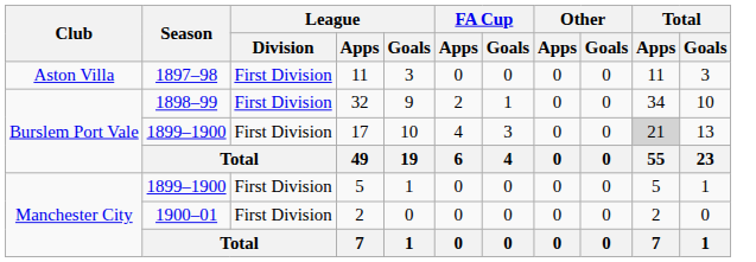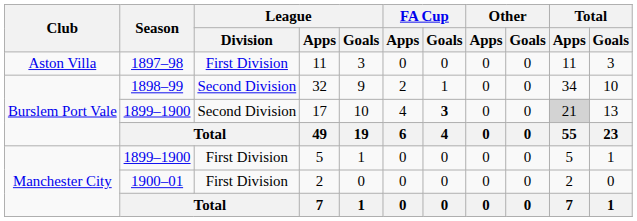32 | League / Division: First Division -> Second Division
17 | League / Division: First Division -> Second Division
17 | FA Cup / Goals: normal -> bold
